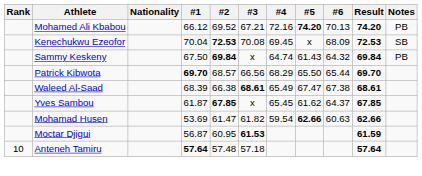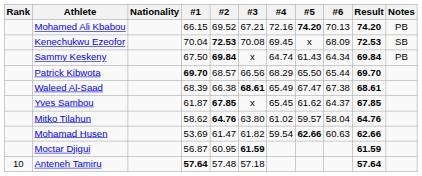Mohamed Ali Kbabou | #1: 66.12 -> 66.15
Sammy Keskeny | #6: 64.32 -> 64.34
+ row: Mitko Tilahun | 58.62 | 64.76 | 63.80 | 61.02 | 59.57 | 58.04 | 64.76
Moctar Djigui | #3: 61.53 -> 61.59
